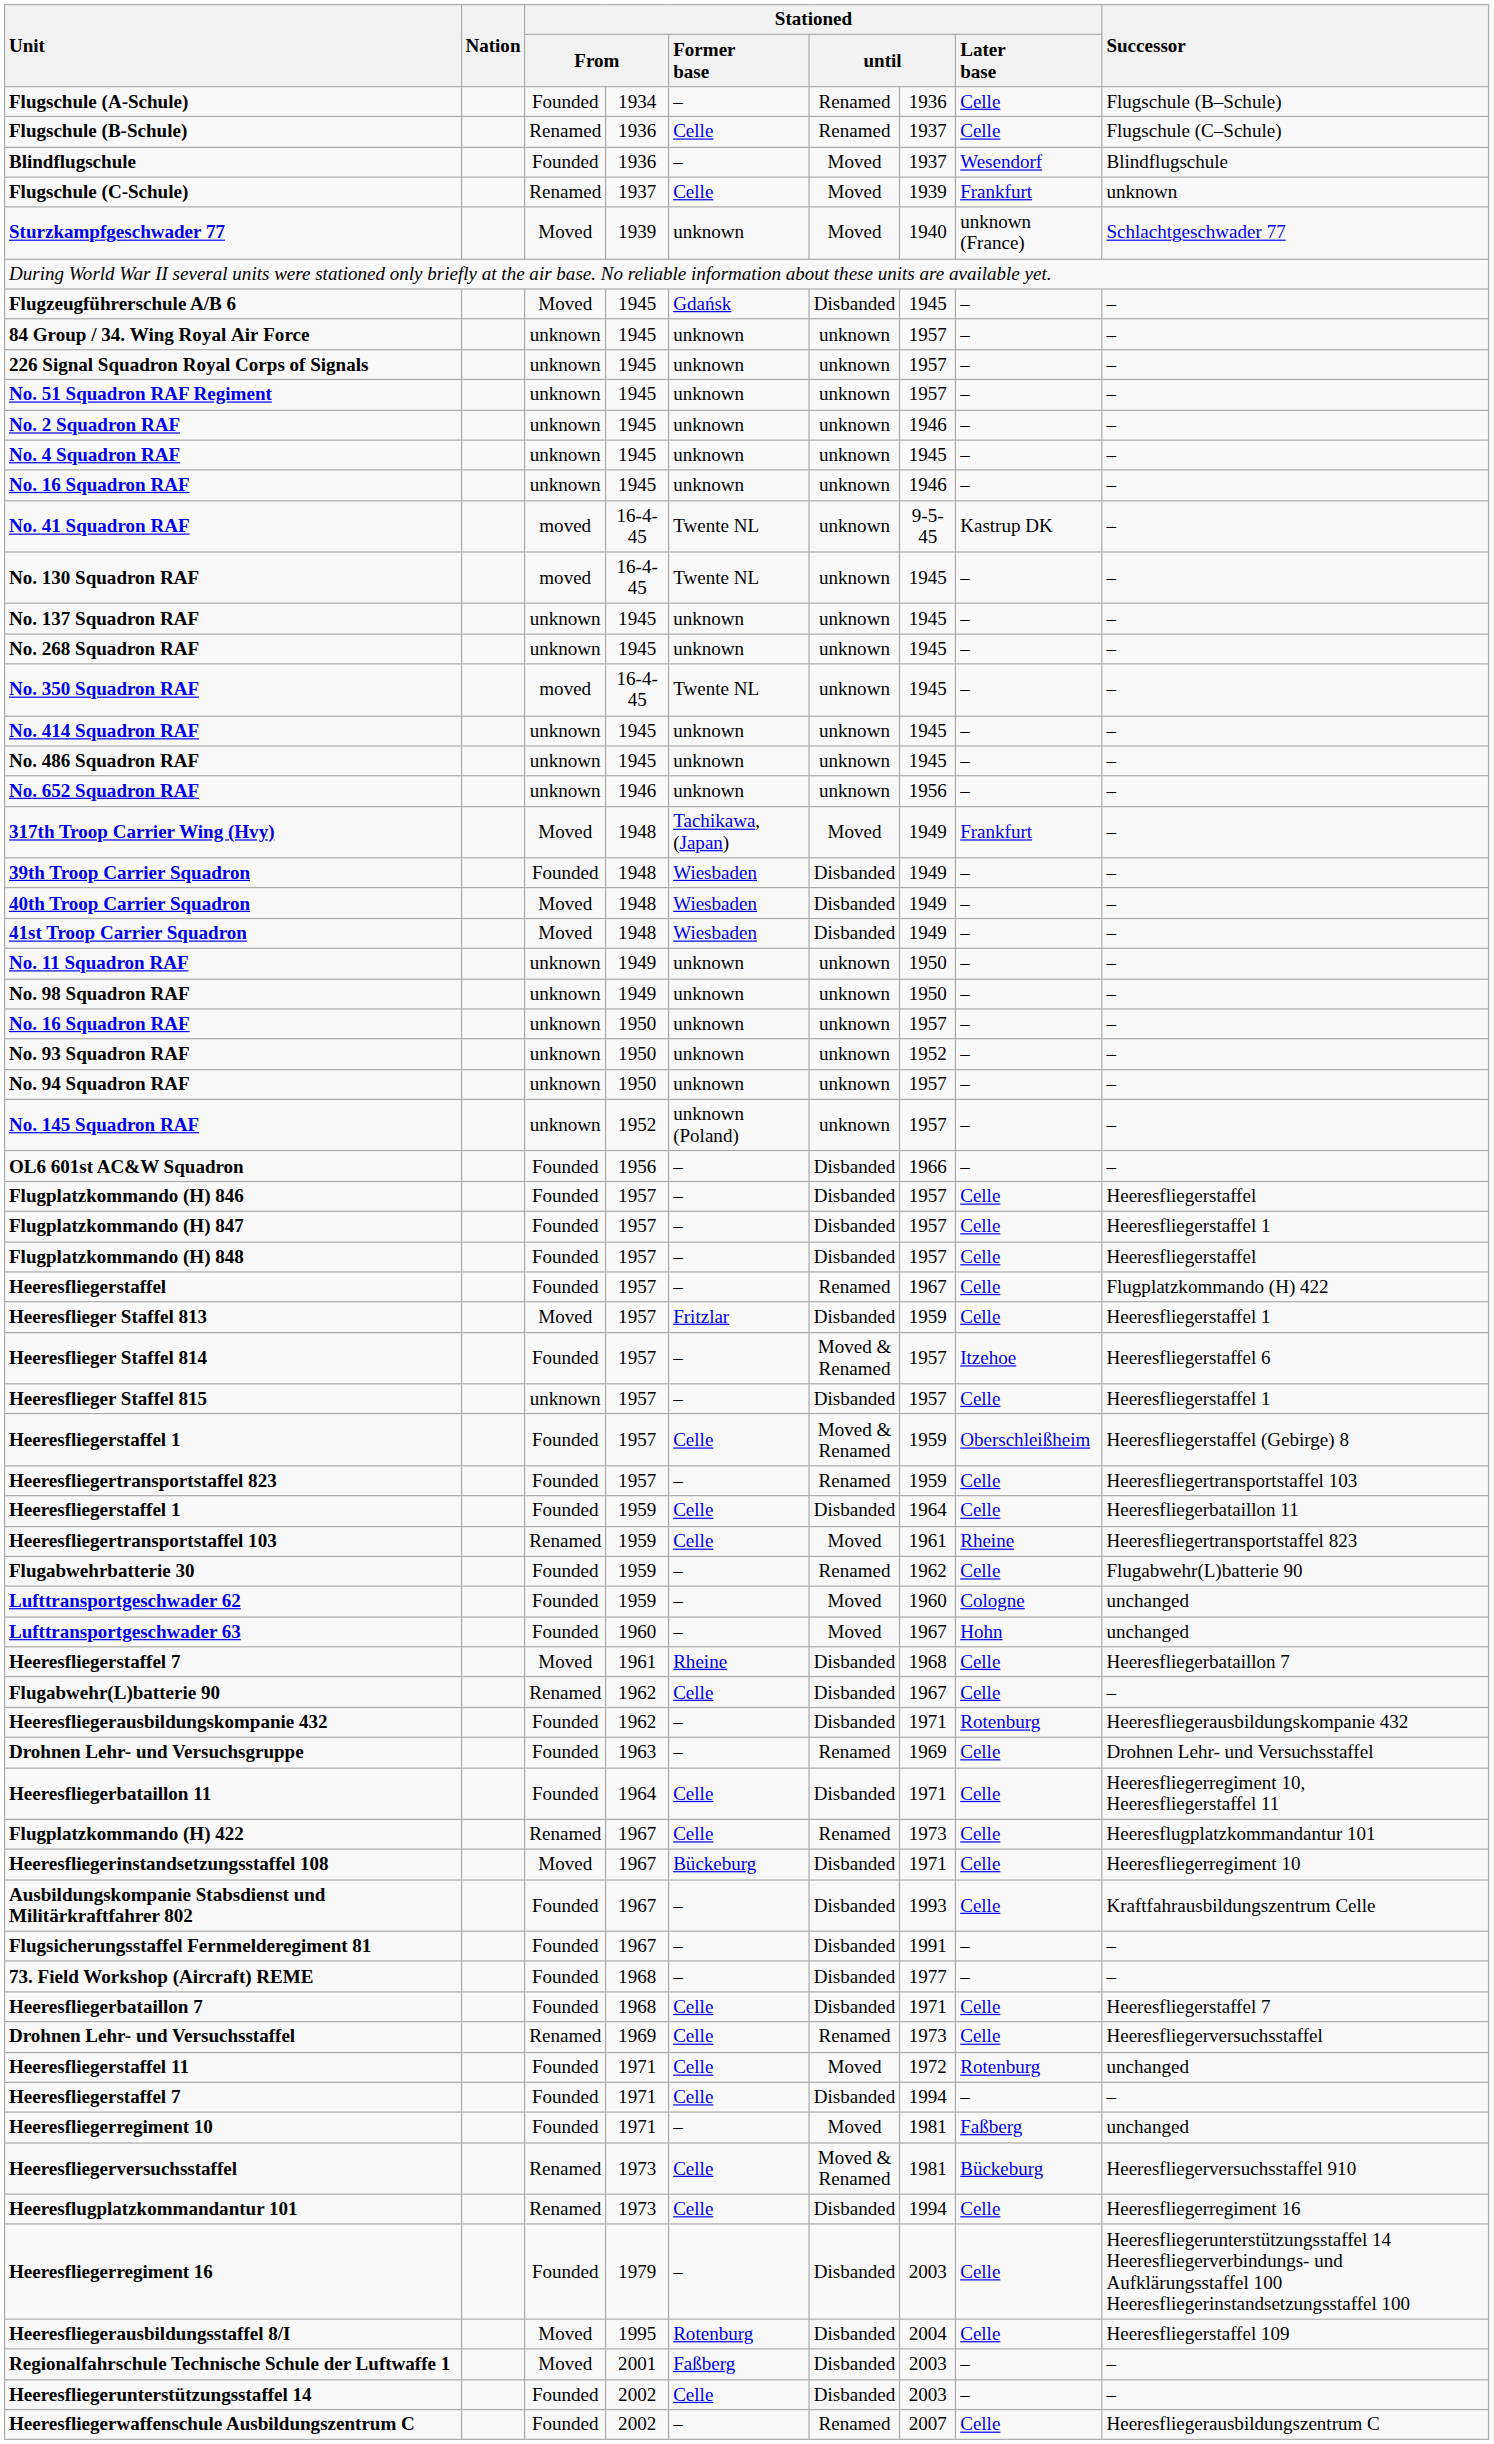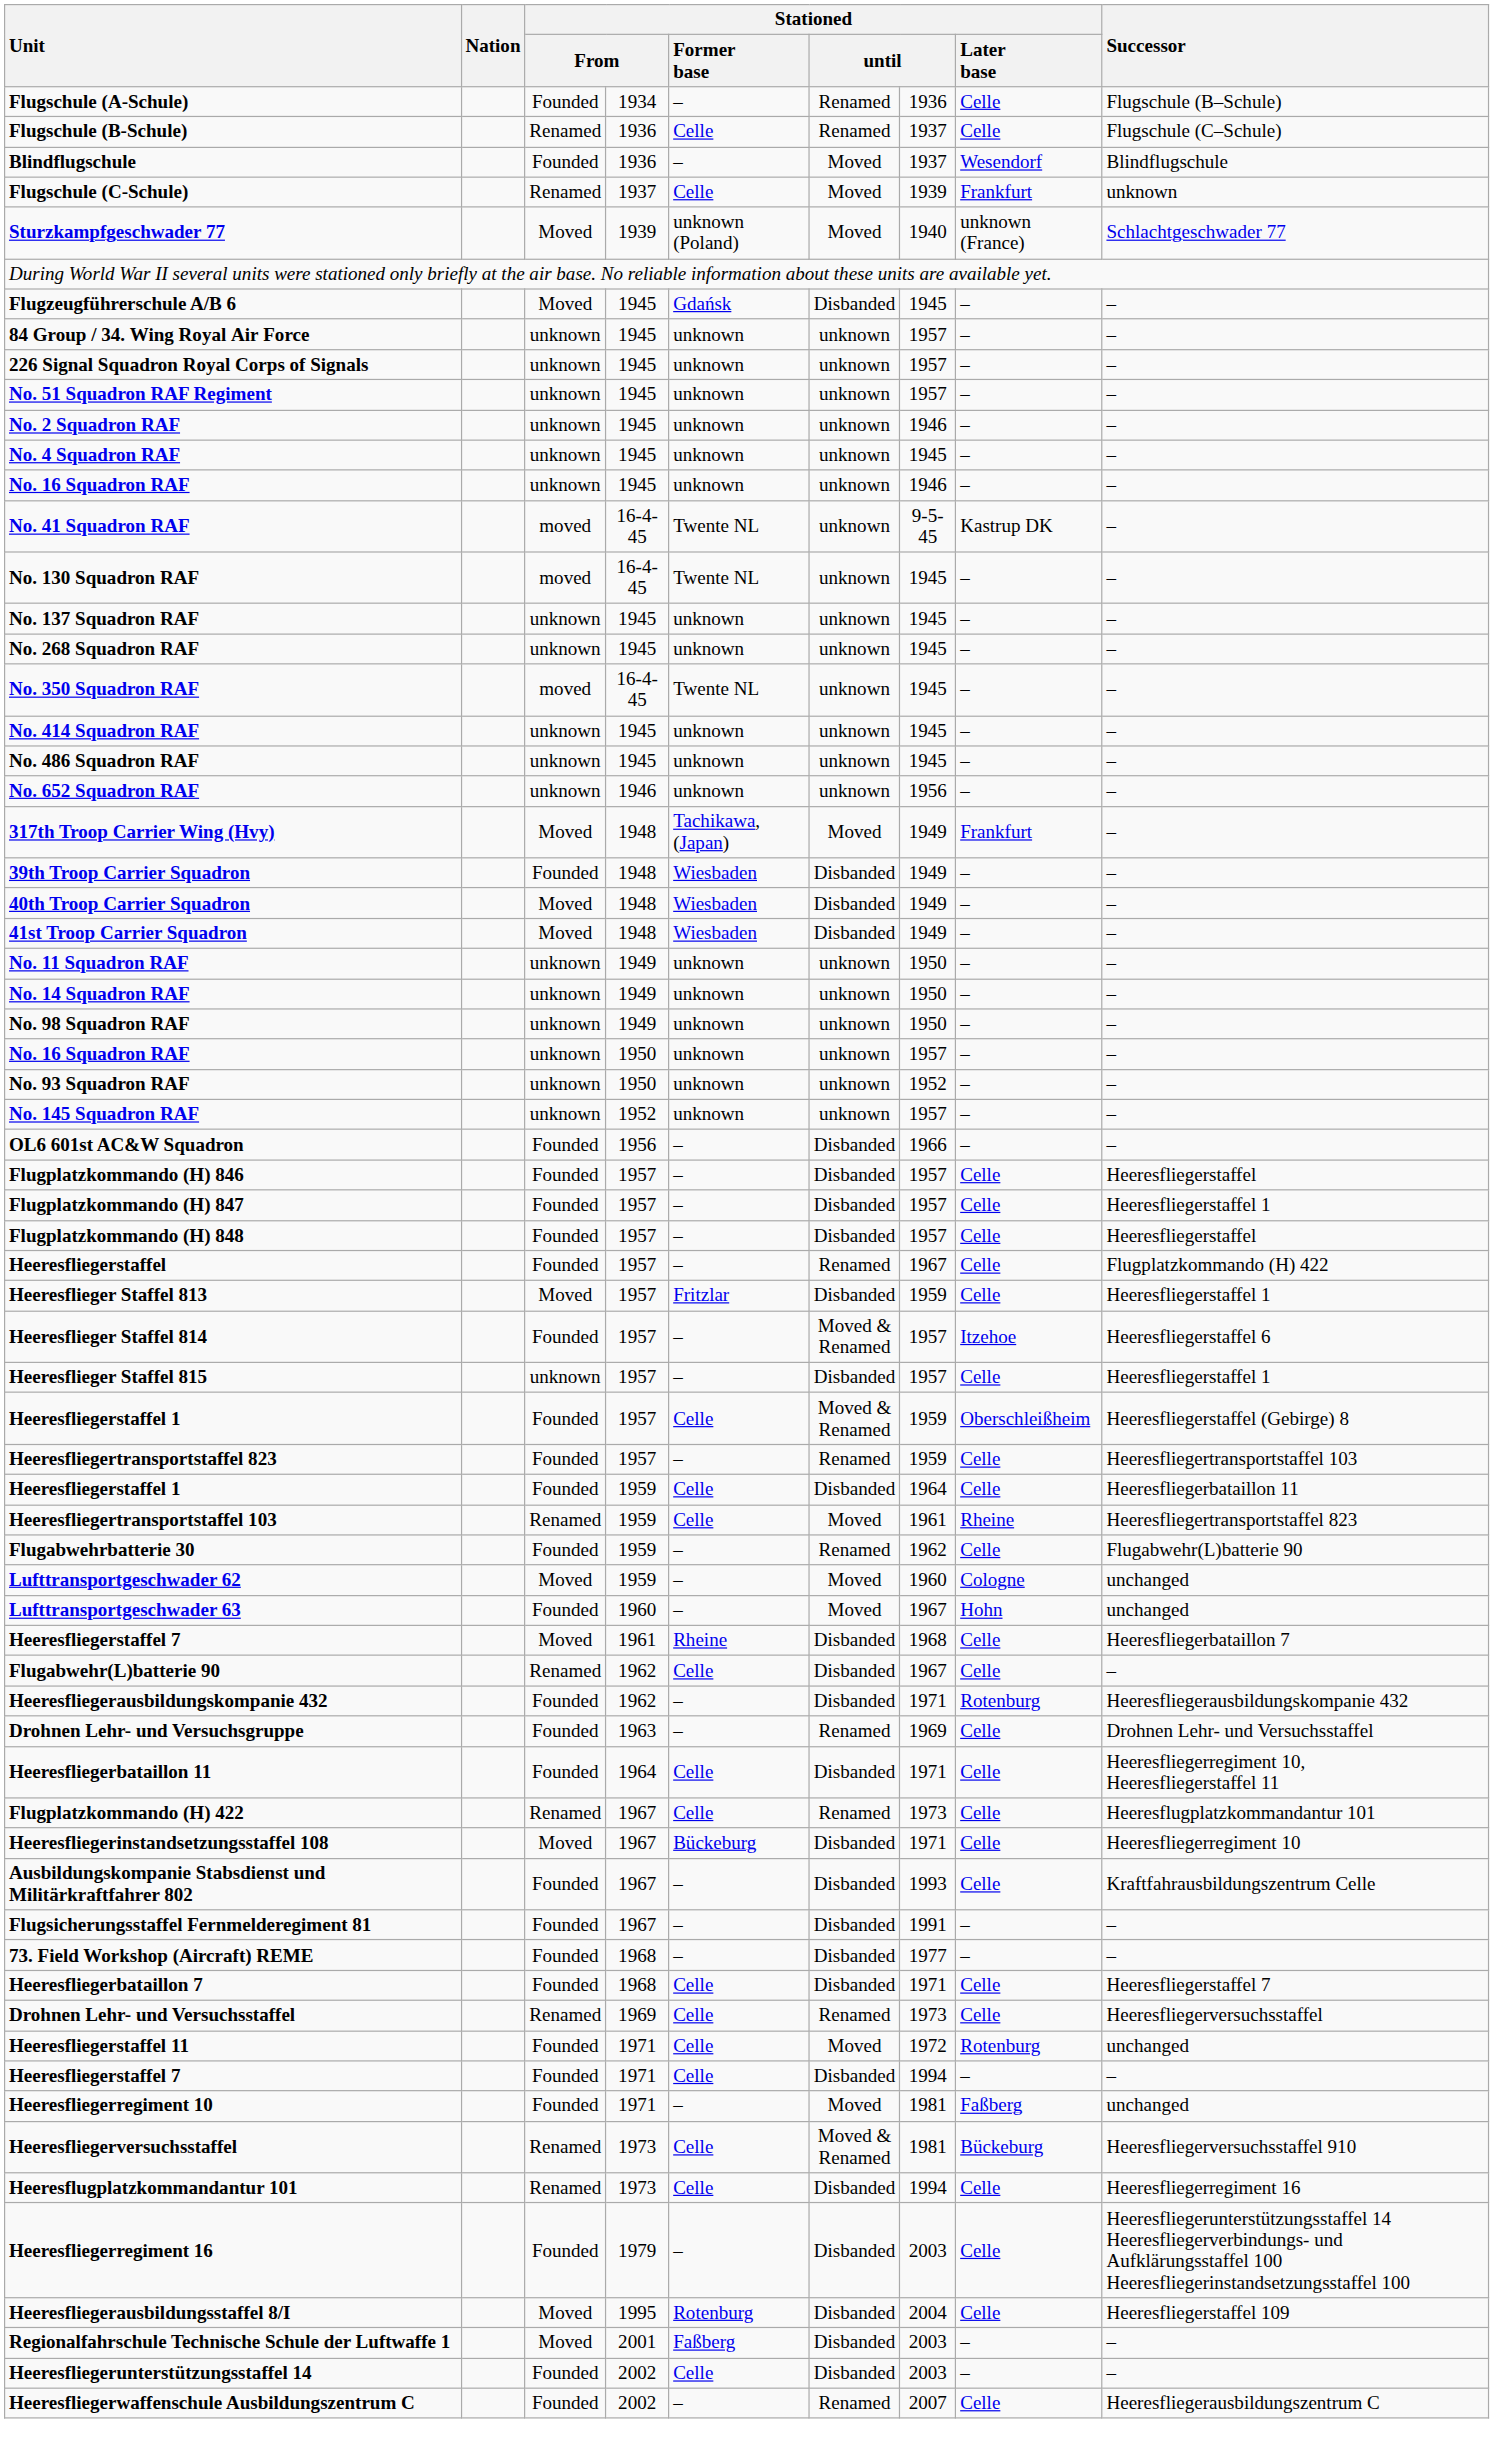Sturzkampfgeschwader 77 | Stationed / Former base: unknown -> unknown (Poland)
+ row: No. 14 Squadron RAF | unknown | 1949 | unknown | unknown | 1950 | – | –
- row: No. 94 Squadron RAF | unknown | 1950 | unknown | unknown | 1957 | – | –
No. 145 Squadron RAF | Stationed / Former base: unknown (Poland) -> unknown
Lufttransportgeschwader 62 | column 3: Founded -> Moved
